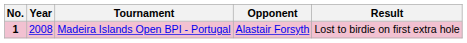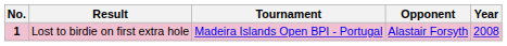columns swapped: Year <-> Result
